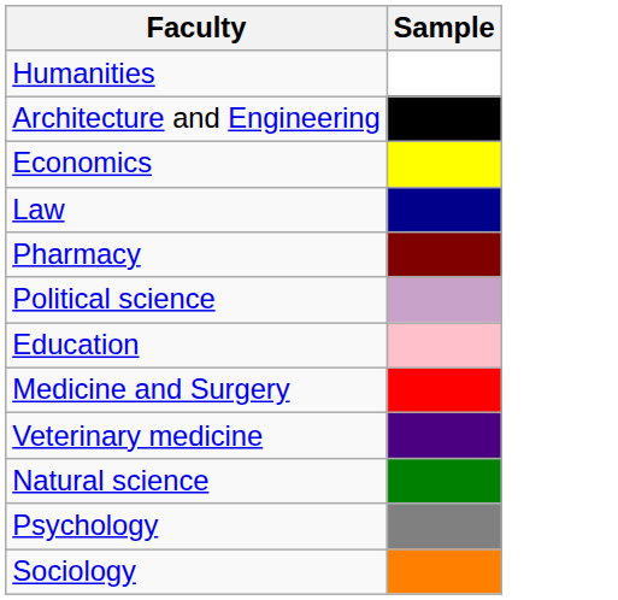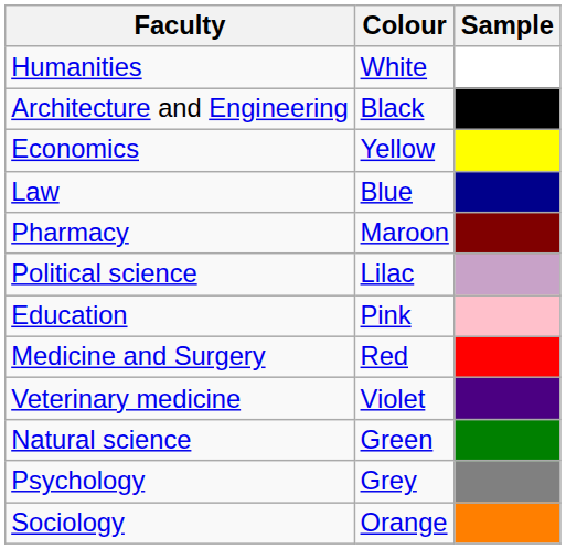+ column: Colour | White | Black | Yellow | Blue | Maroon | Lilac | Pink | Red | Violet | Green | Grey | Orange
